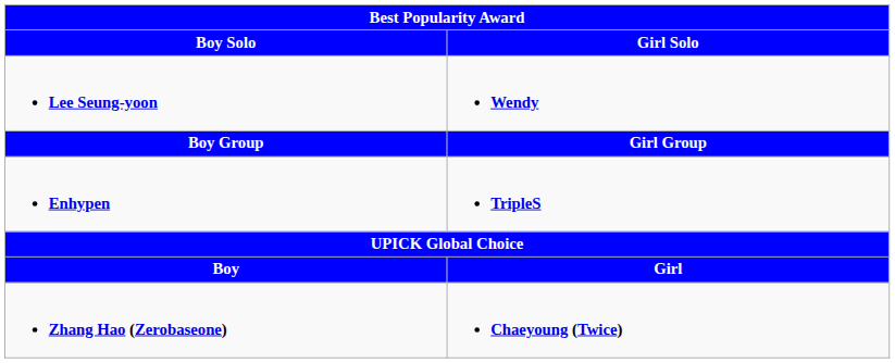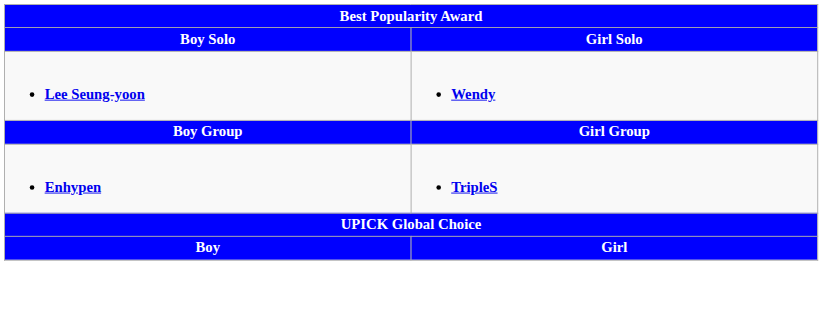- row: Zhang Hao (Zerobaseone) | Chaeyoung (Twice)
